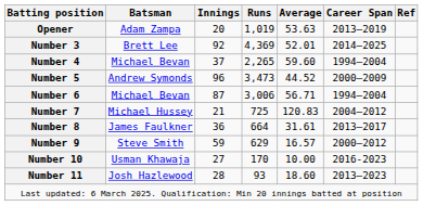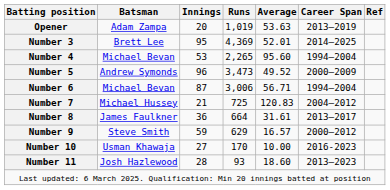Number 3 | Innings: 92 -> 95
Number 4 | Innings: 37 -> 53
Number 4 | Average: 59.60 -> 95.60
Number 5 | Average: 44.52 -> 49.52
